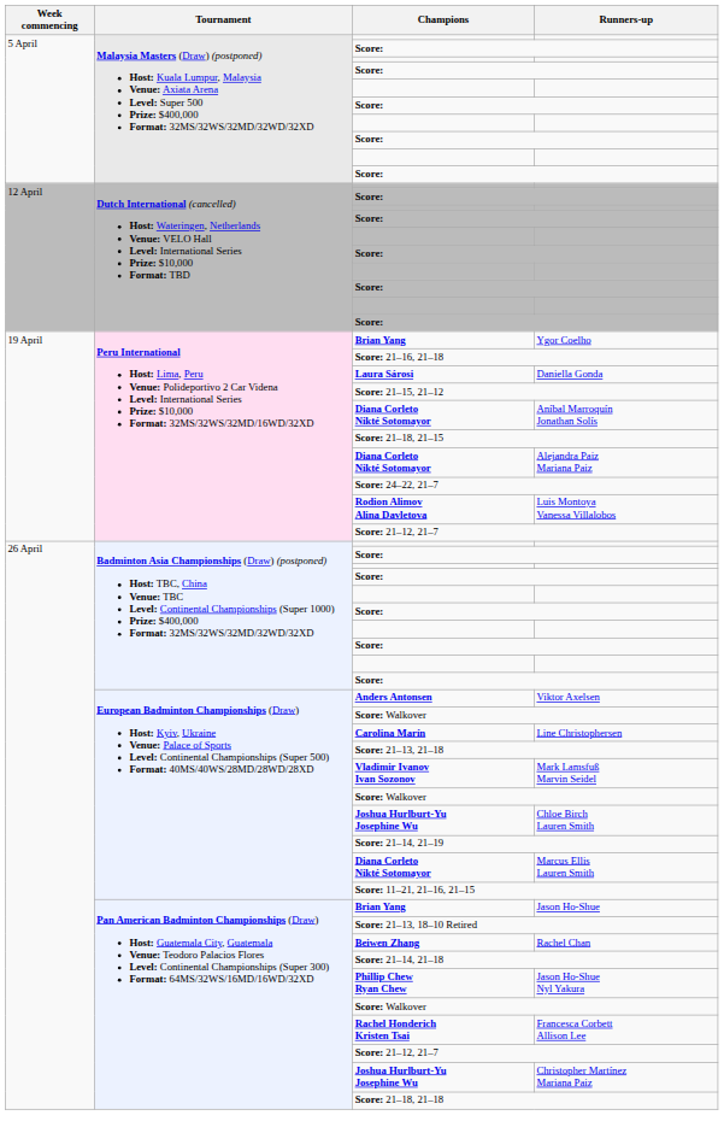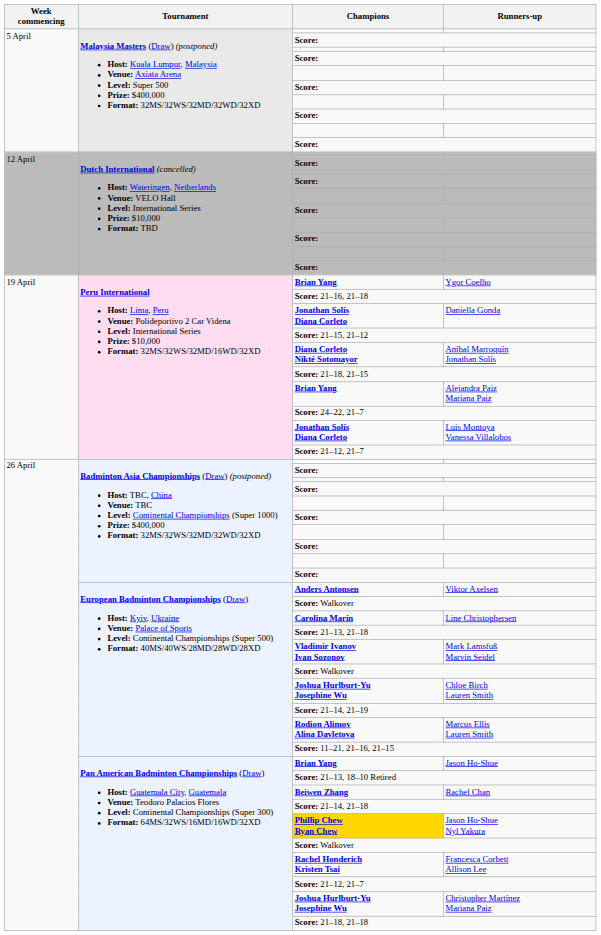Daniella Gonda | Champions: Laura Sárosi -> Jonathan Solís Diana Corleto
Alejandra Paiz Mariana Paiz | Champions: Diana Corleto Nikté Sotomayor -> Brian Yang
Luis Montoya Vanessa Villalobos | Champions: Rodion Alimov Alina Davletova -> Jonathan Solís Diana Corleto
Marcus Ellis Lauren Smith | Champions: Diana Corleto Nikté Sotomayor -> Rodion Alimov Alina Davletova
Jason Ho-Shue Nyl Yakura | Champions: no background -> gold background
